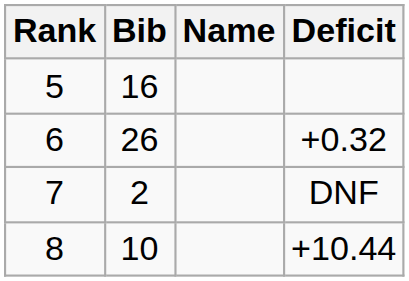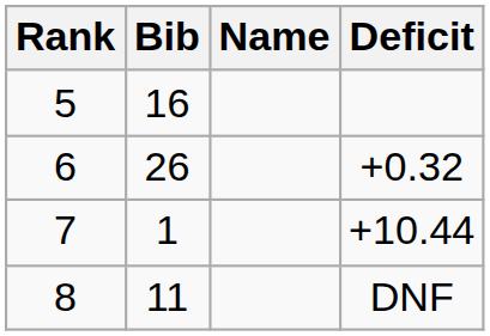7 | Bib: 2 -> 1
7 | Deficit: DNF -> +10.44
8 | Bib: 10 -> 11
8 | Deficit: +10.44 -> DNF
